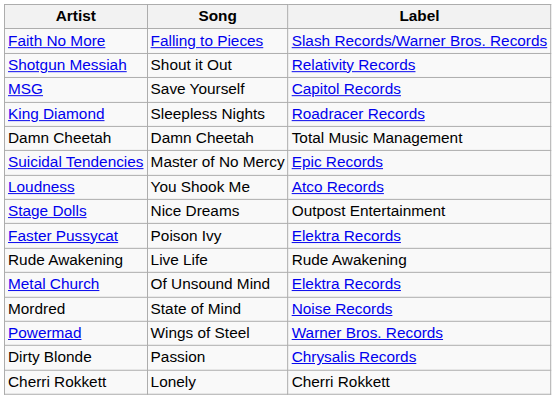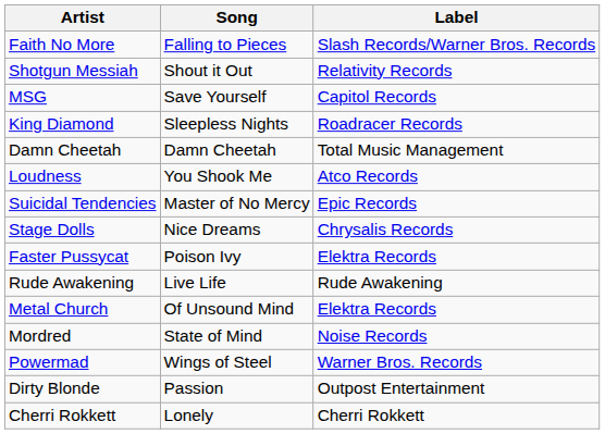rows swapped: Loudness <-> Suicidal Tendencies
Stage Dolls | Label: Outpost Entertainment -> Chrysalis Records
Dirty Blonde | Label: Chrysalis Records -> Outpost Entertainment
